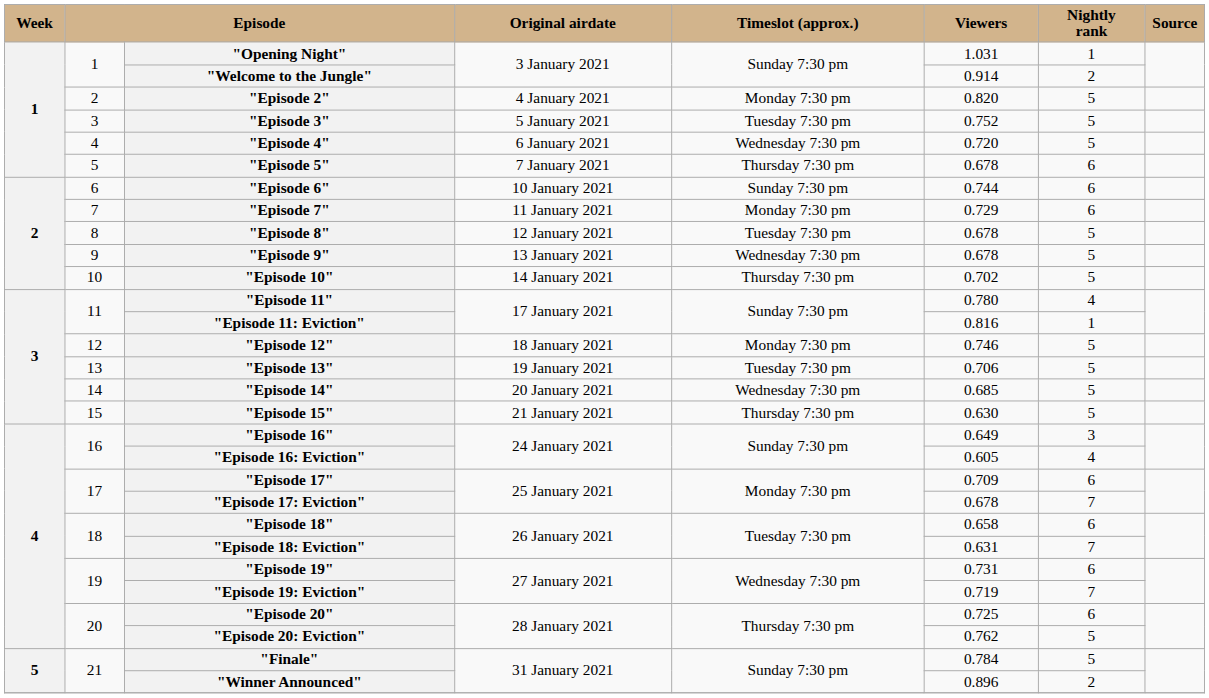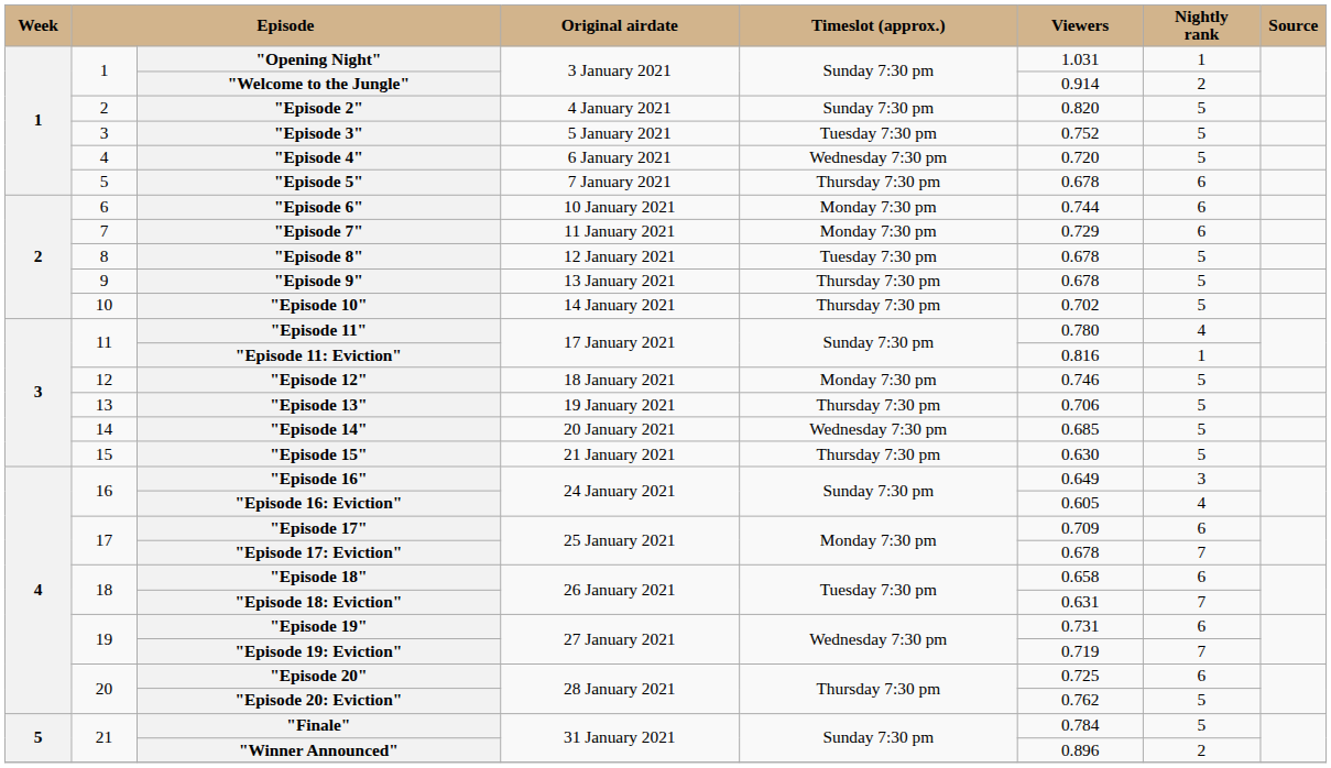"Episode 2" | Timeslot (approx.): Monday 7:30 pm -> Sunday 7:30 pm
"Episode 6" | Timeslot (approx.): Sunday 7:30 pm -> Monday 7:30 pm
"Episode 9" | Timeslot (approx.): Wednesday 7:30 pm -> Thursday 7:30 pm
"Episode 13" | Timeslot (approx.): Tuesday 7:30 pm -> Thursday 7:30 pm
